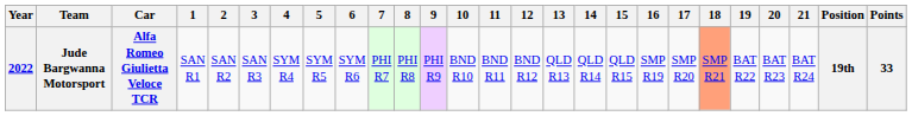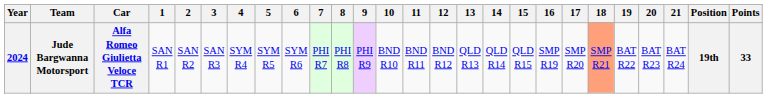Jude Bargwanna Motorsport | Year: 2022 -> 2024
